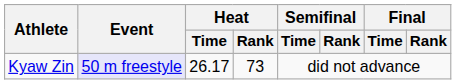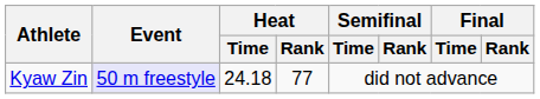Kyaw Zin | Heat / Time: 26.17 -> 24.18
Kyaw Zin | Heat / Rank: 73 -> 77
